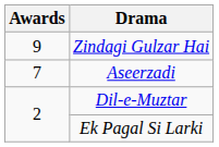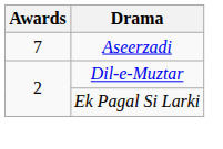- row: 9 | Zindagi Gulzar Hai
